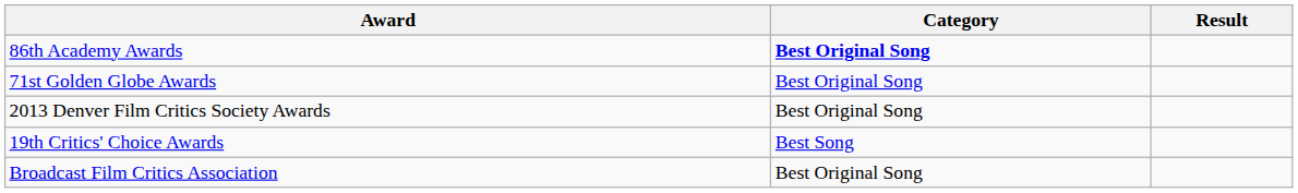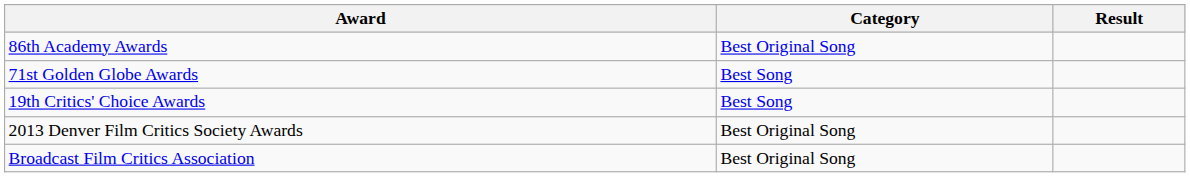86th Academy Awards | Category: bold -> normal
71st Golden Globe Awards | Category: Best Original Song -> Best Song
rows swapped: 19th Critics' Choice Awards <-> 2013 Denver Film Critics Society Awards
